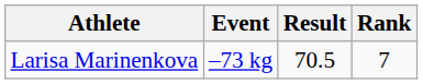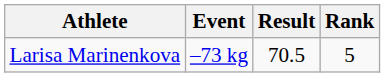Larisa Marinenkova | Rank: 7 -> 5
